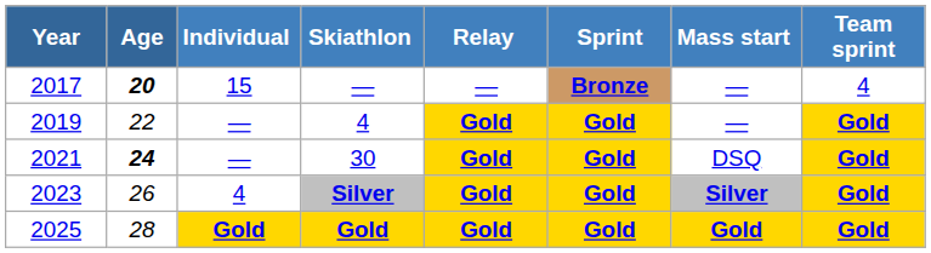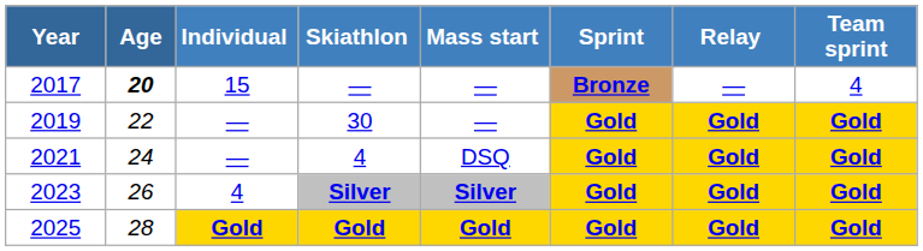columns swapped: Mass start <-> Relay
2019 | Skiathlon: 4 -> 30
2021 | Age: bold -> normal
2021 | Skiathlon: 30 -> 4
